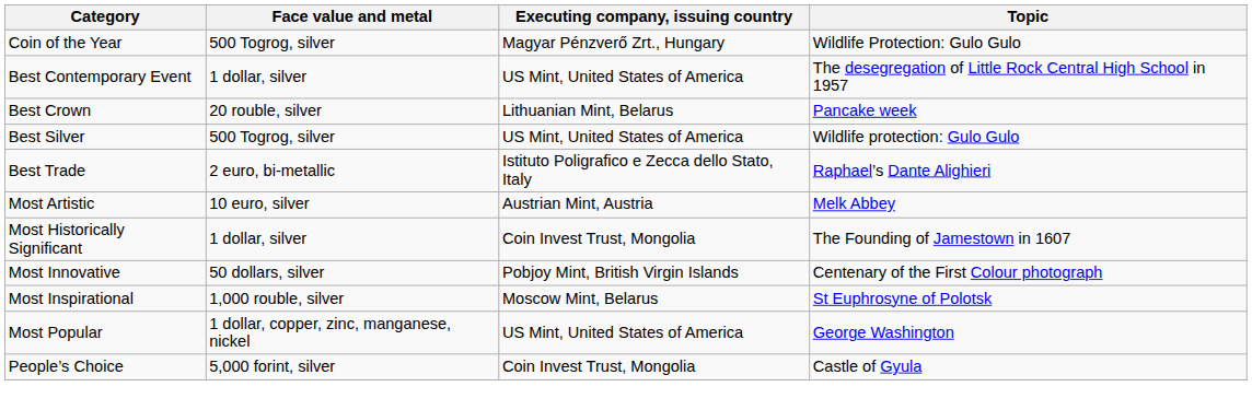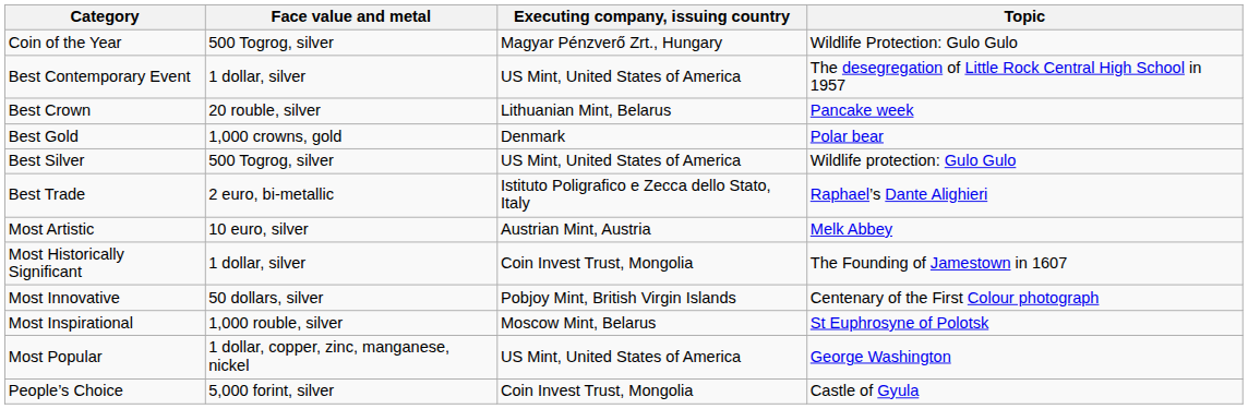+ row: Best Gold | 1,000 crowns, gold | Denmark | Polar bear
